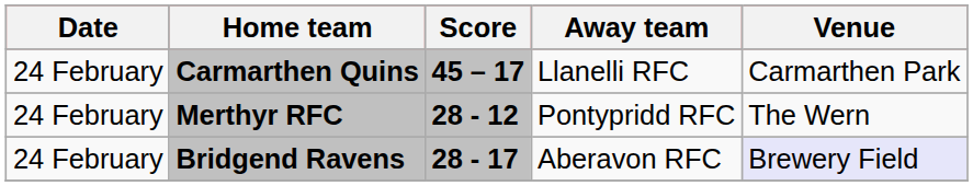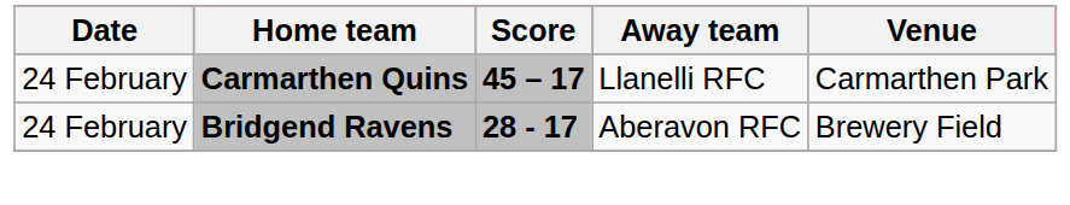- row: 24 February | Merthyr RFC | 28 - 12 | Pontypridd RFC | The Wern
Bridgend Ravens | Venue: lavender background -> no background
